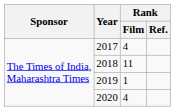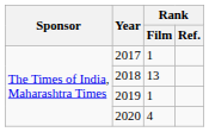2017 | Rank / Film: 4 -> 1
2018 | Rank / Film: 11 -> 13
